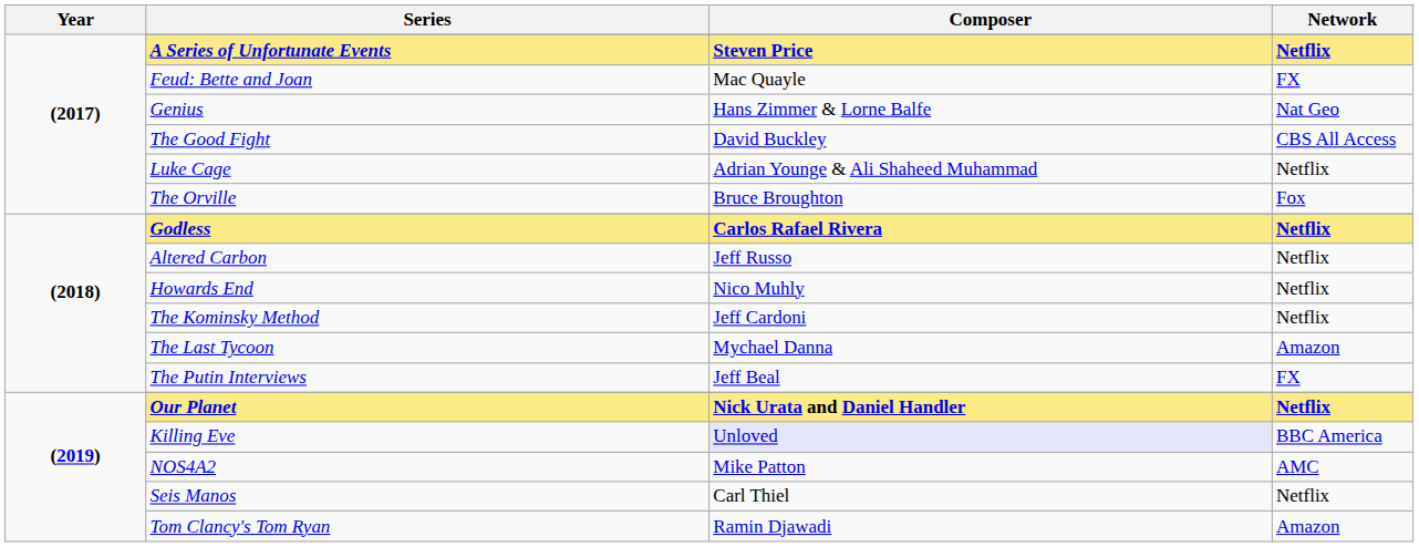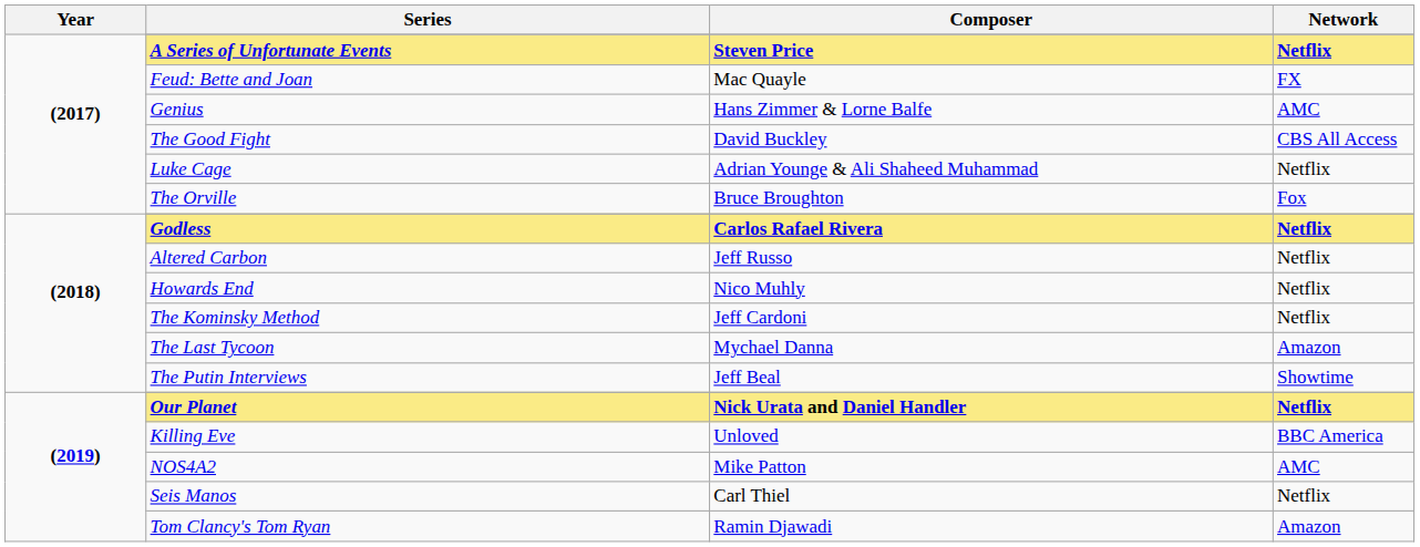Genius | Network: Nat Geo -> AMC
The Putin Interviews | Network: FX -> Showtime
Killing Eve | Composer: lavender background -> no background
